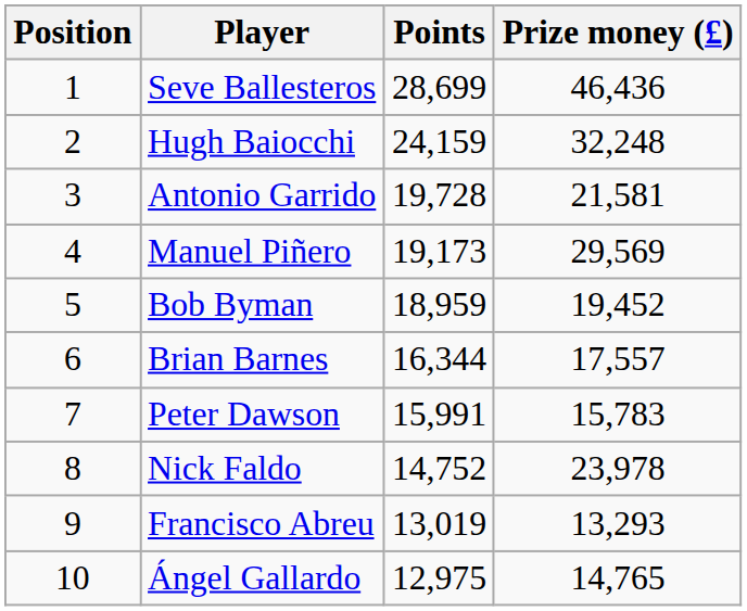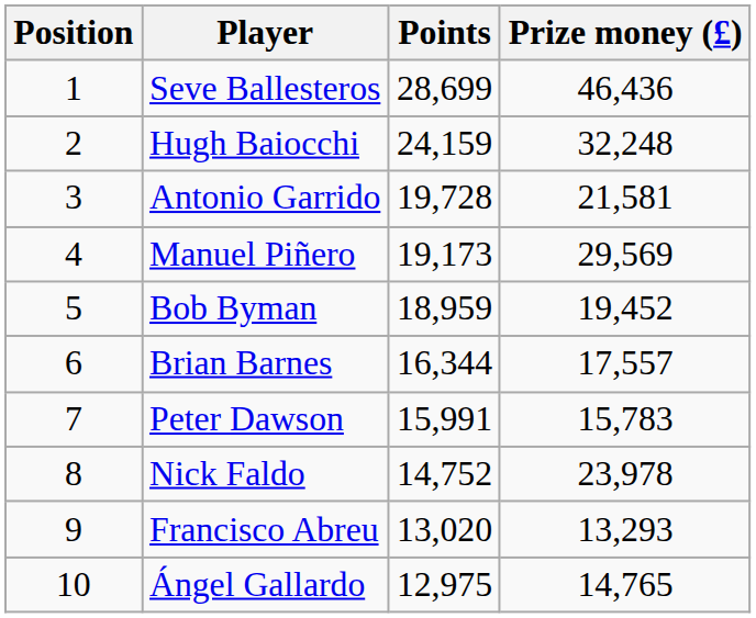Francisco Abreu | Points: 13,019 -> 13,020
